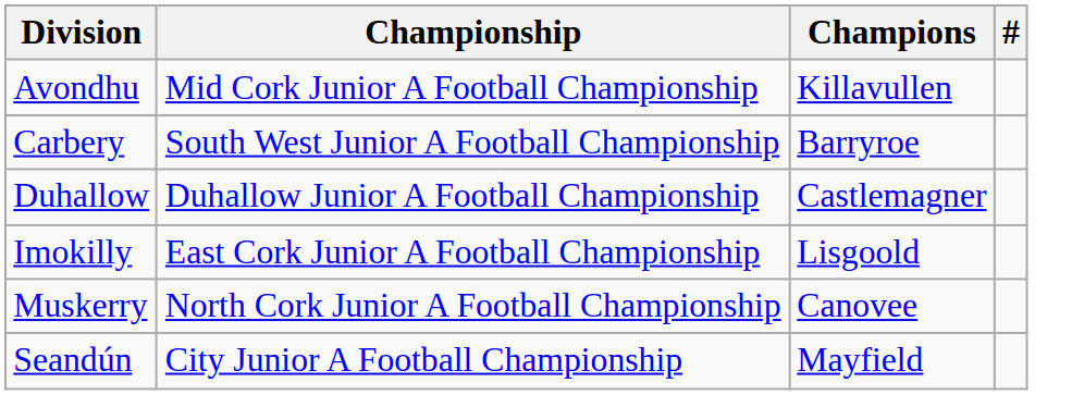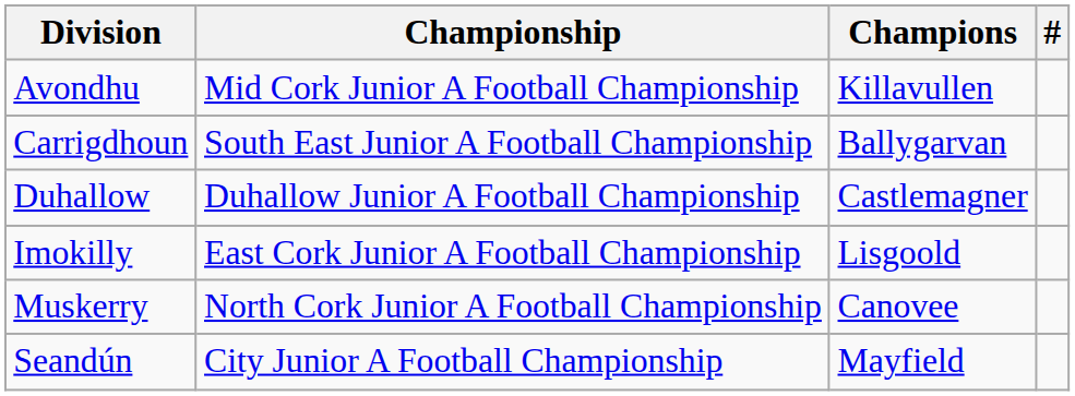- row: Carbery | South West Junior A Football Championship | Barryroe
+ row: Carrigdhoun | South East Junior A Football Championship | Ballygarvan
